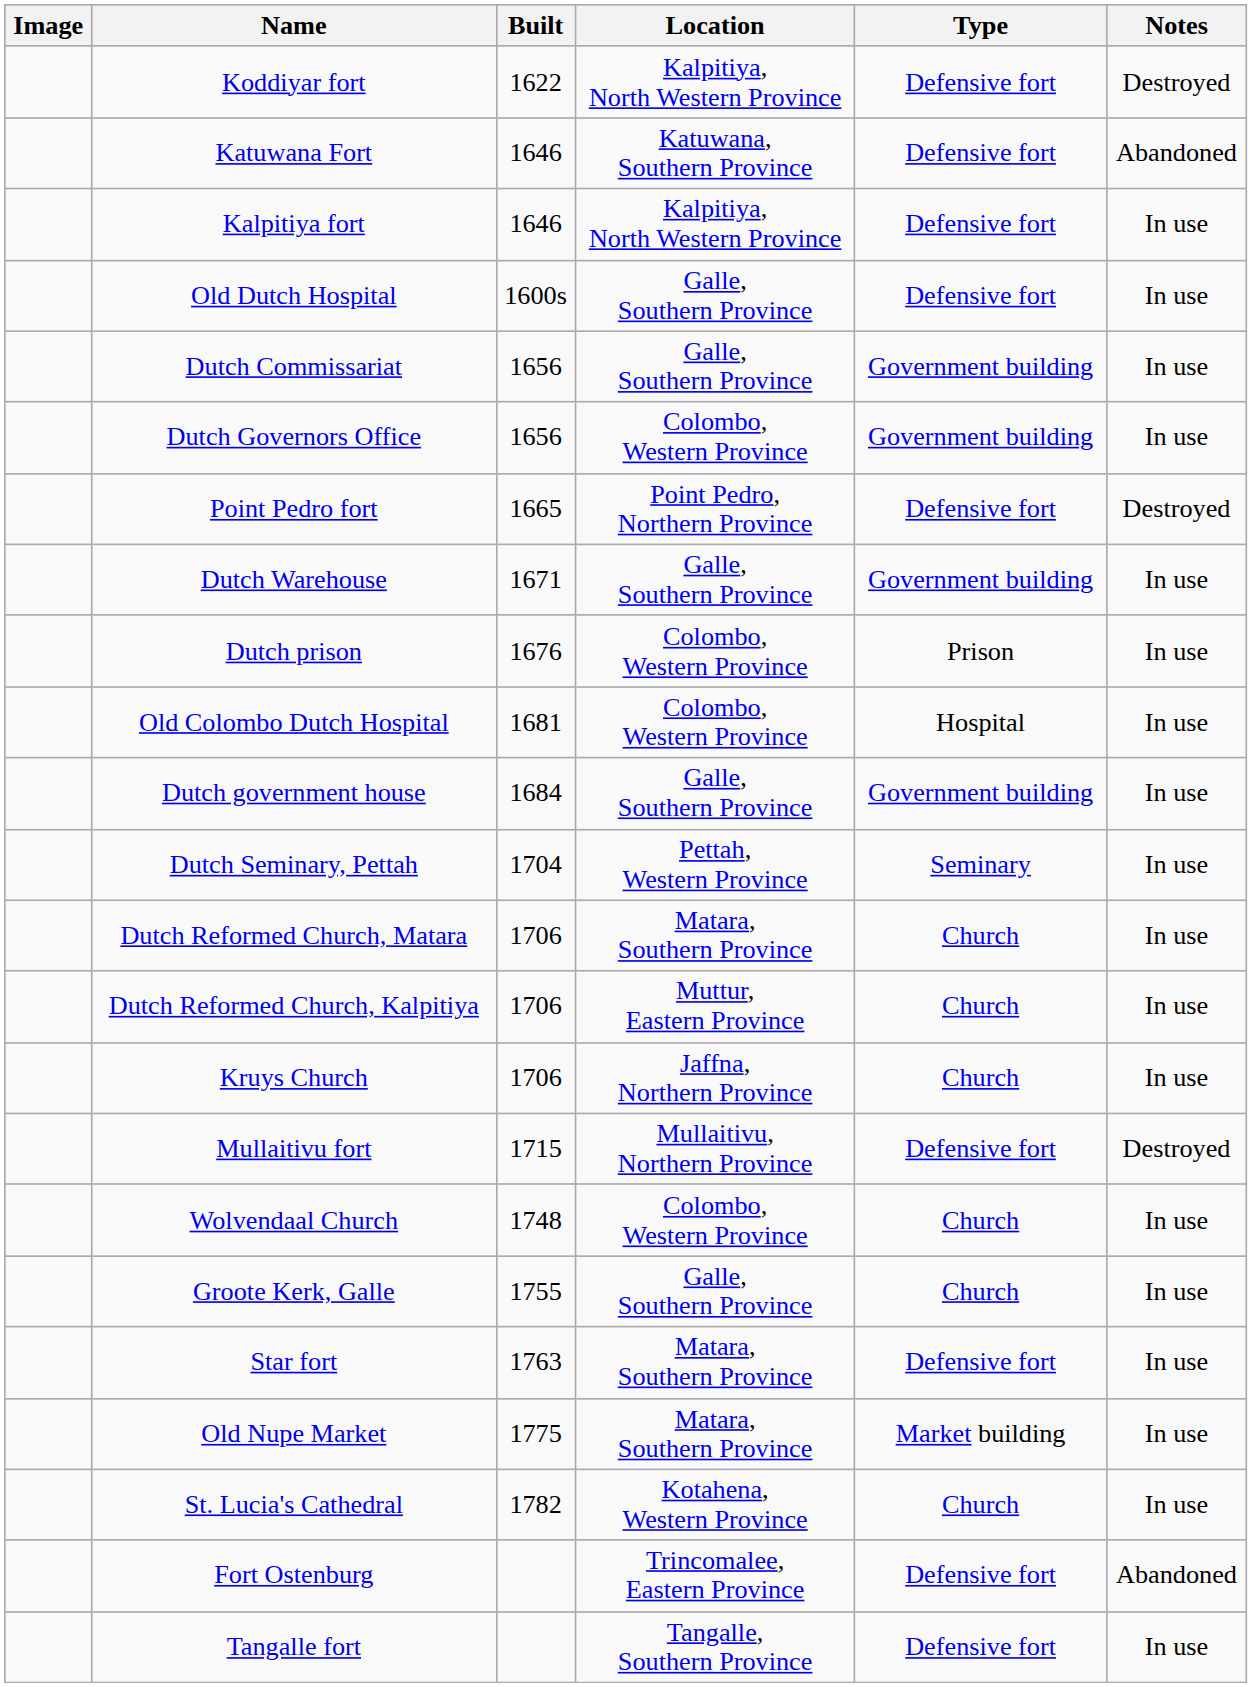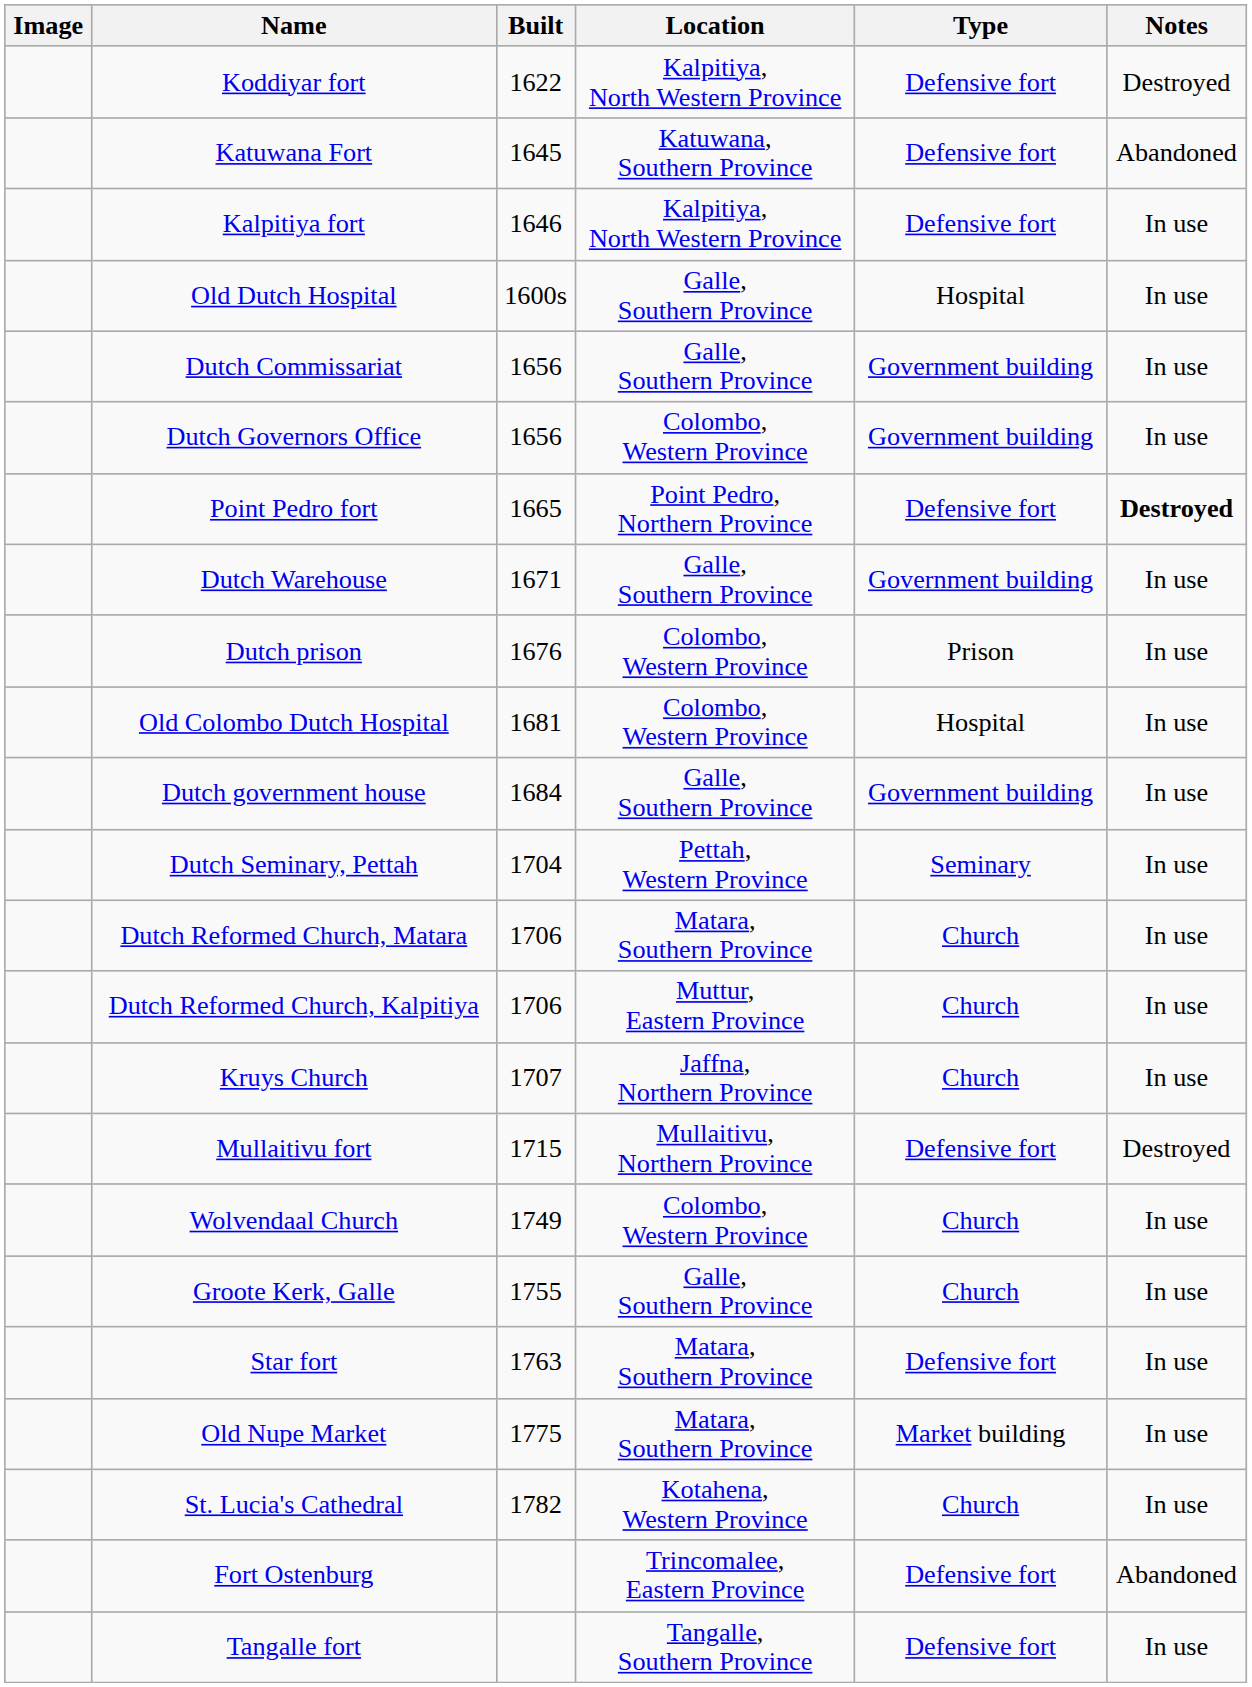Katuwana Fort | Built: 1646 -> 1645
Old Dutch Hospital | Type: Defensive fort -> Hospital
Point Pedro fort | Notes: normal -> bold
Kruys Church | Built: 1706 -> 1707
Wolvendaal Church | Built: 1748 -> 1749
